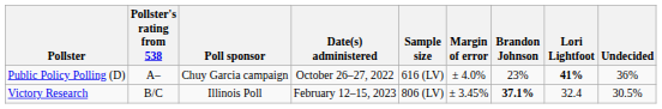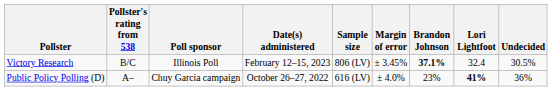rows swapped: Victory Research <-> Public Policy Polling (D)
